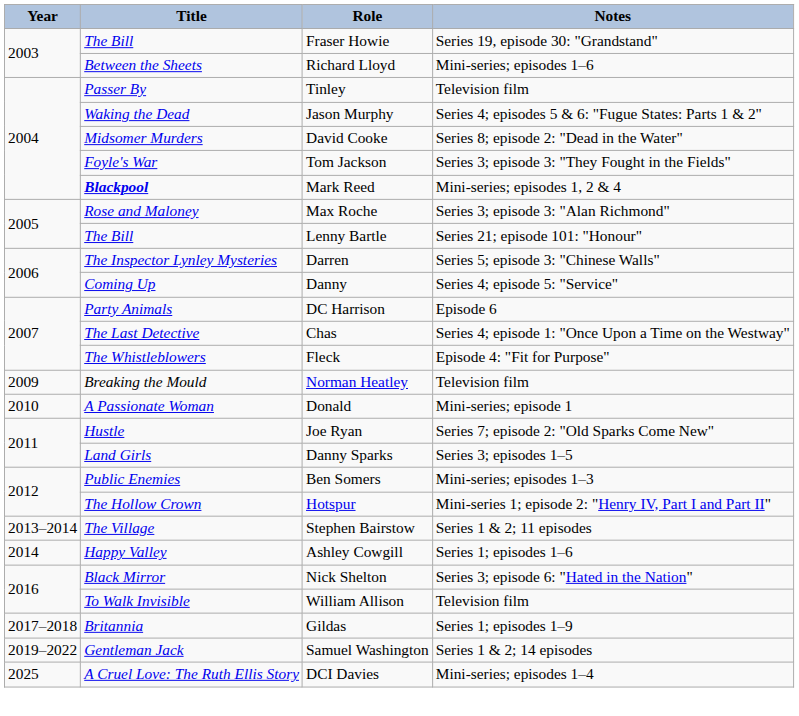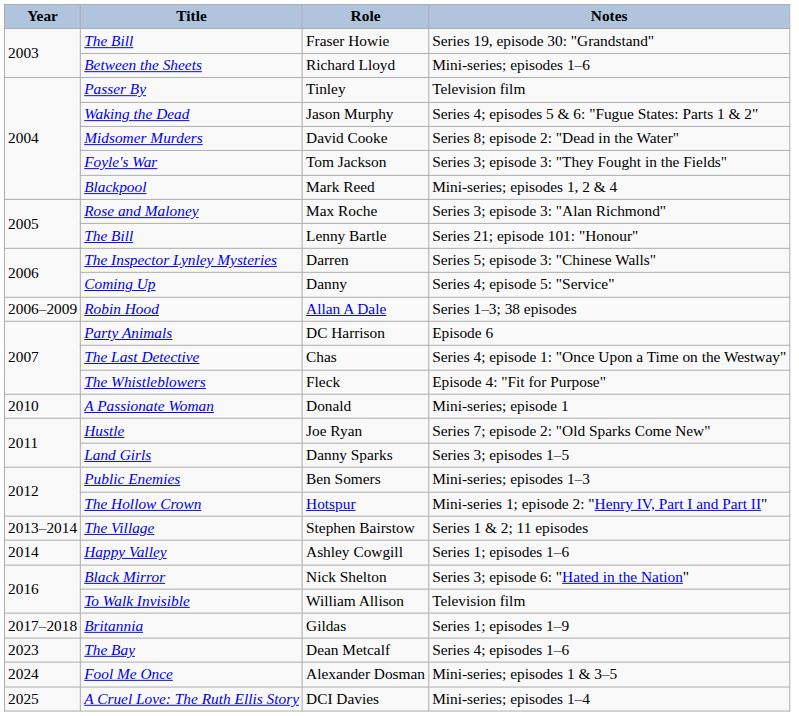Mark Reed | Title: bold -> normal
+ row: 2006–2009 | Robin Hood | Allan A Dale | Series 1–3; 38 episodes
- row: 2009 | Breaking the Mould | Norman Heatley | Television film
- row: 2019–2022 | Gentleman Jack | Samuel Washington | Series 1 & 2; 14 episodes
+ row: 2023 | The Bay | Dean Metcalf | Series 4; episodes 1–6
+ row: 2024 | Fool Me Once | Alexander Dosman | Mini-series; episodes 1 & 3–5
